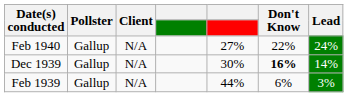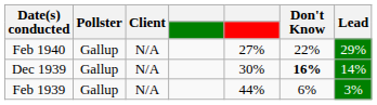Feb 1940 | Lead: 24% -> 29%
